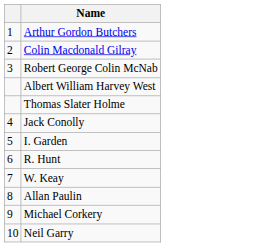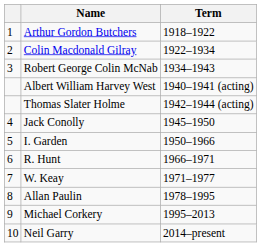+ column: Term | 1918–1922 | 1922–1934 | 1934–1943 | 1940–1941 (acting) | 1942–1944 (acting) | 1945–1950 | 1950–1966 | 1966–1971 | 1971–1977 | 1978–1995 | 1995–2013 | 2014–present
